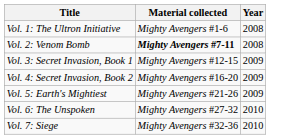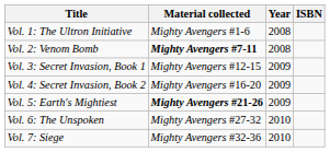+ column: ISBN
Vol. 5: Earth's Mightiest | Material collected: normal -> bold
